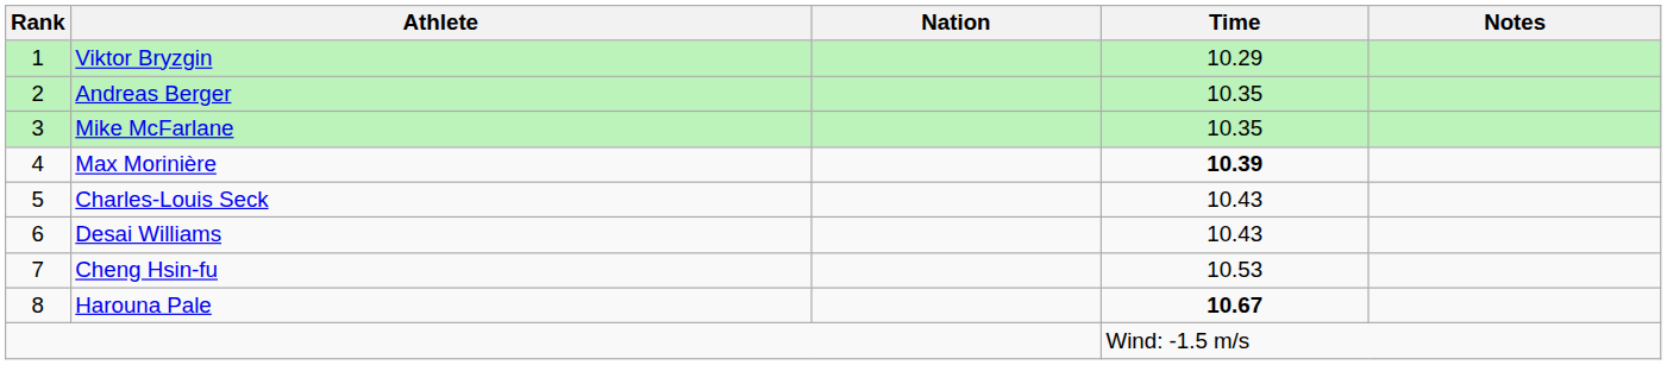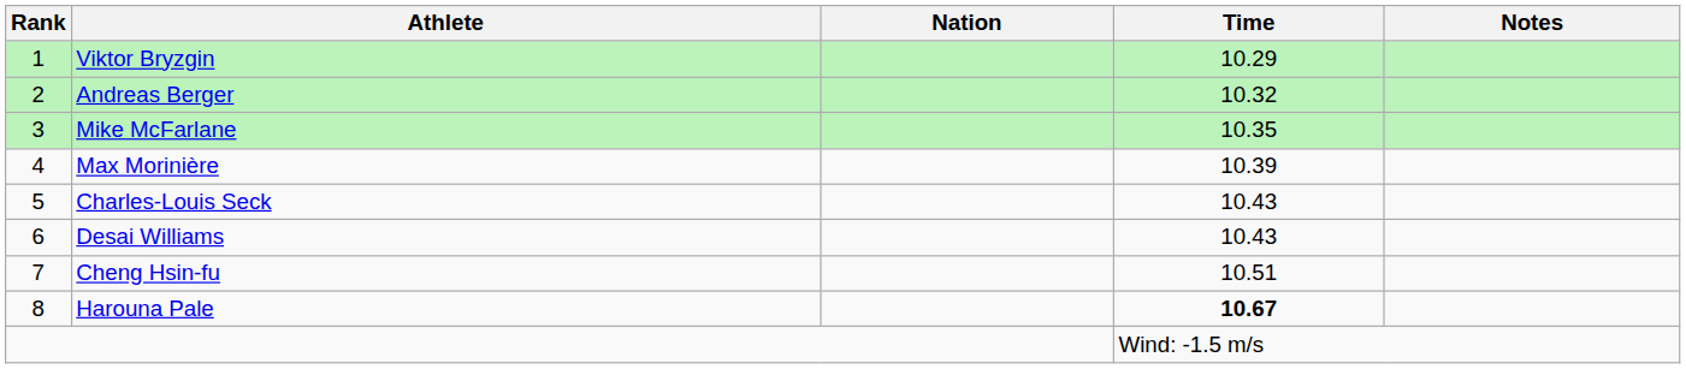Andreas Berger | Time: 10.35 -> 10.32
Max Morinière | Time: bold -> normal
Cheng Hsin-fu | Time: 10.53 -> 10.51
